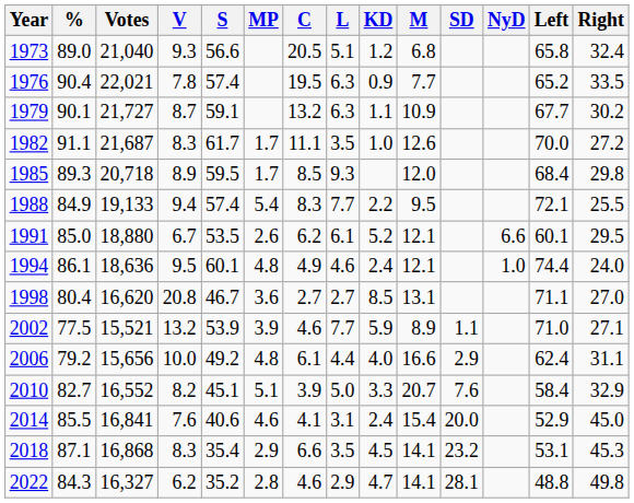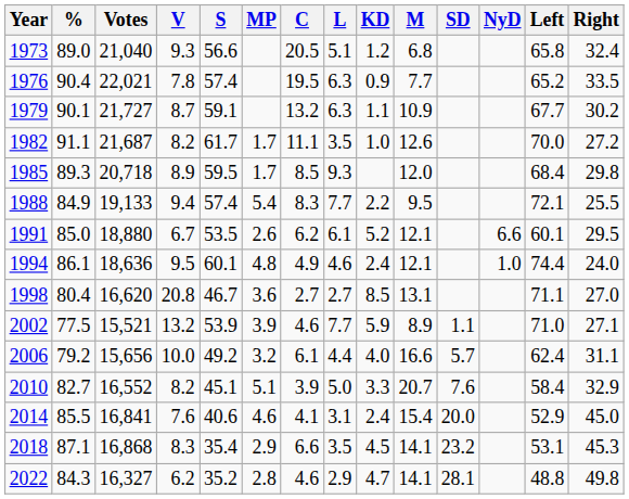1982 | V: 8.3 -> 8.2
2006 | MP: 4.8 -> 3.2
2006 | SD: 2.9 -> 5.7
